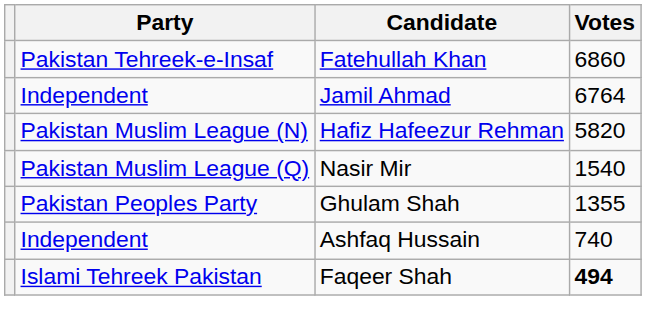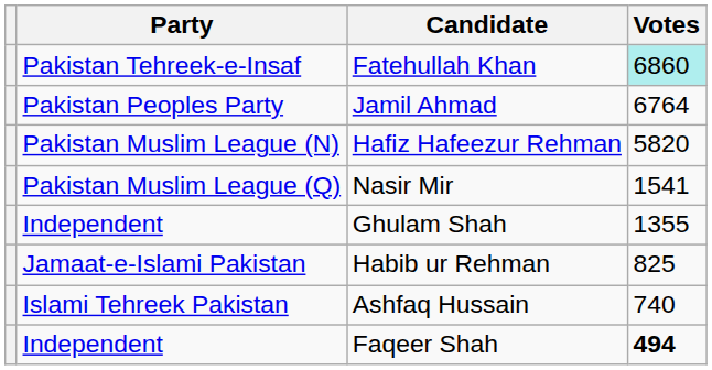Fatehullah Khan | Votes: no background -> paleturquoise background
Jamil Ahmad | Party: Independent -> Pakistan Peoples Party
Nasir Mir | Votes: 1540 -> 1541
Ghulam Shah | Party: Pakistan Peoples Party -> Independent
+ row: Jamaat-e-Islami Pakistan | Habib ur Rehman | 825
Ashfaq Hussain | Party: Independent -> Islami Tehreek Pakistan
Faqeer Shah | Party: Islami Tehreek Pakistan -> Independent
